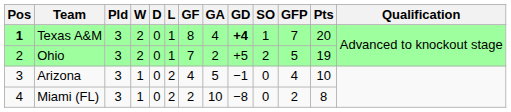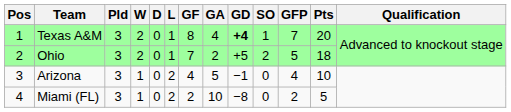Texas A&M | Pos: bold -> normal
Ohio | Pts: 19 -> 18
Miami (FL) | Pts: 8 -> 5
